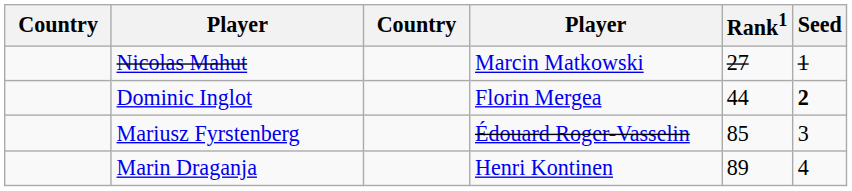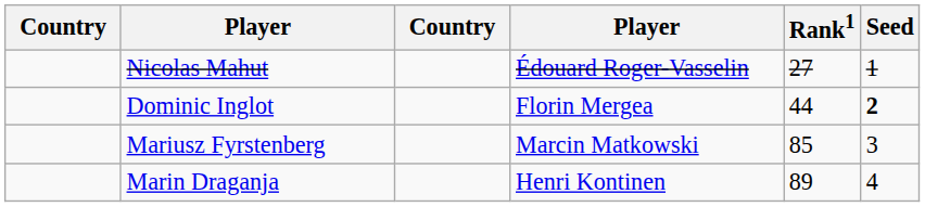Nicolas Mahut | column 4: Marcin Matkowski -> Édouard Roger-Vasselin
Mariusz Fyrstenberg | column 4: Édouard Roger-Vasselin -> Marcin Matkowski
